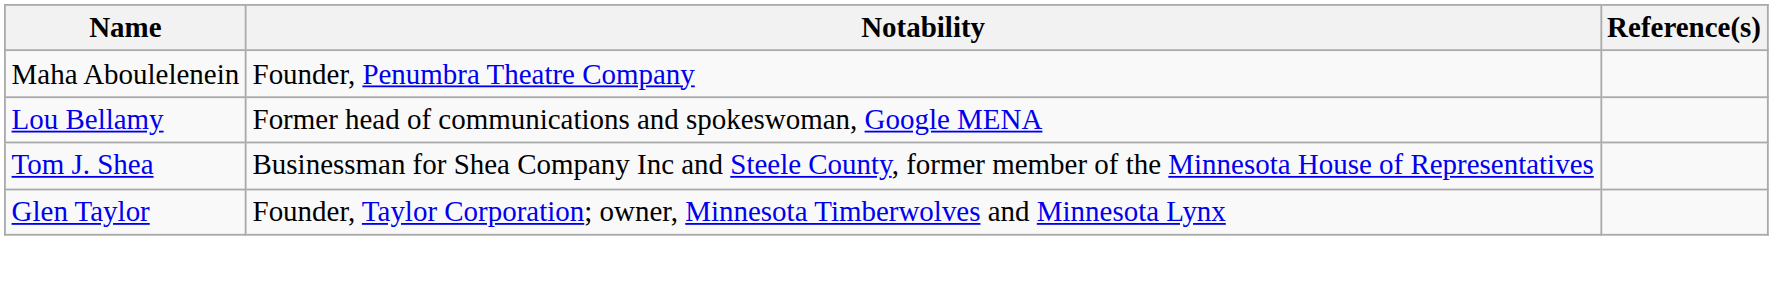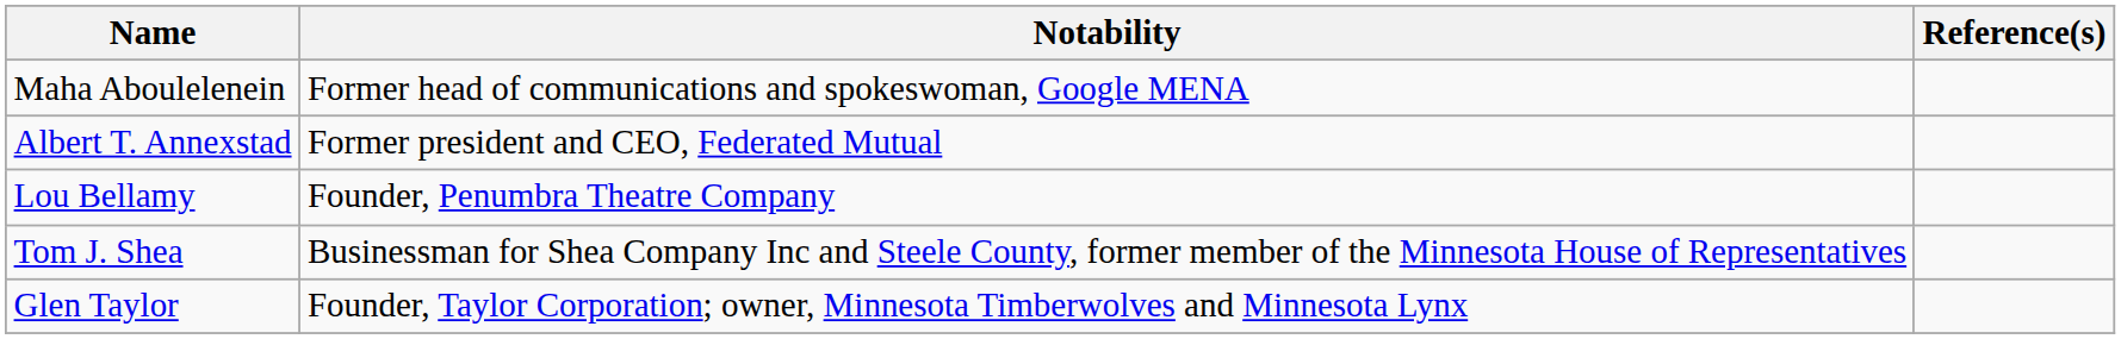Maha Aboulelenein | Notability: Founder, Penumbra Theatre Company -> Former head of communications and spokeswoman, Google MENA
+ row: Albert T. Annexstad | Former president and CEO, Federated Mutual
Lou Bellamy | Notability: Former head of communications and spokeswoman, Google MENA -> Founder, Penumbra Theatre Company
